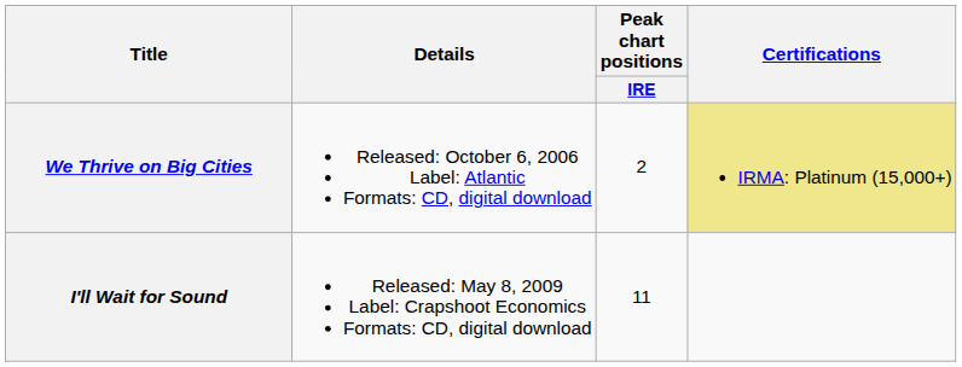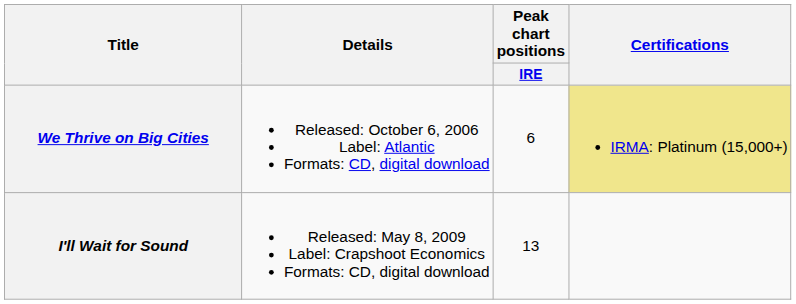We Thrive on Big Cities | Peak chart positions / IRE: 2 -> 6
I'll Wait for Sound | Peak chart positions / IRE: 11 -> 13
